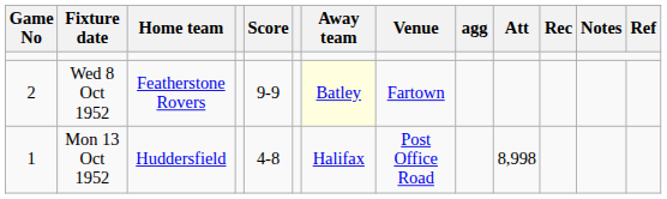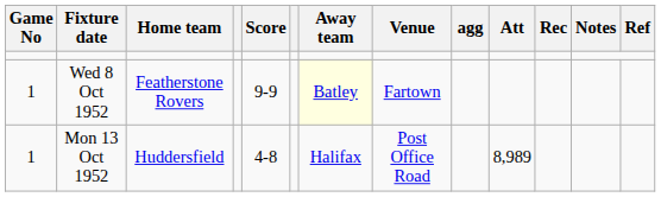Wed 8 Oct 1952 | Game No: 2 -> 1
Mon 13 Oct 1952 | Att: 8,998 -> 8,989
